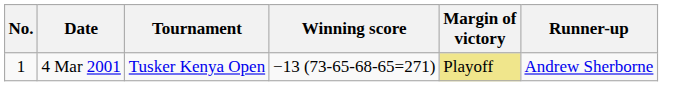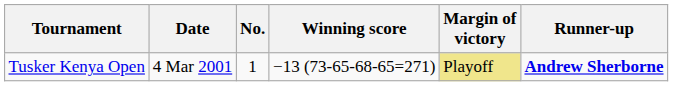columns swapped: No. <-> Tournament
4 Mar 2001 | Runner-up: normal -> bold
